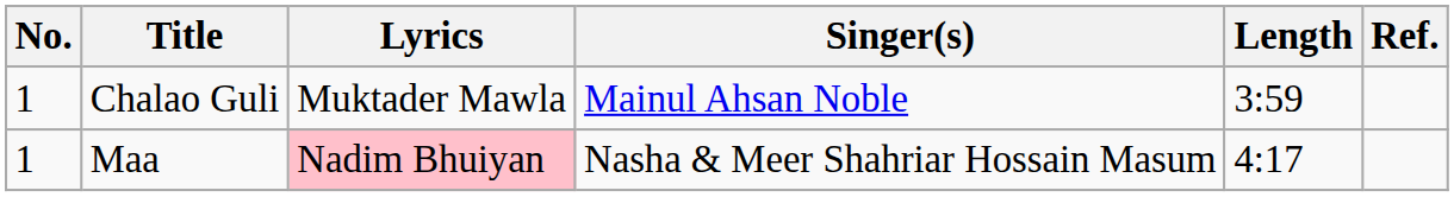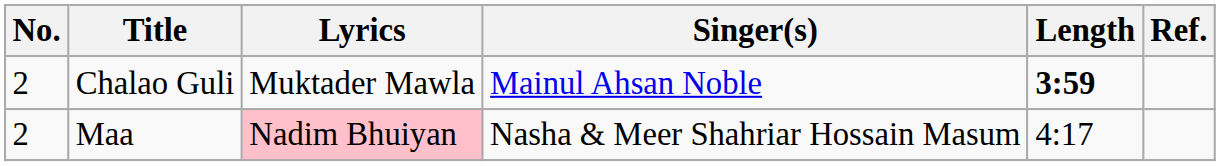Chalao Guli | No.: 1 -> 2
Chalao Guli | Length: normal -> bold
Maa | No.: 1 -> 2
